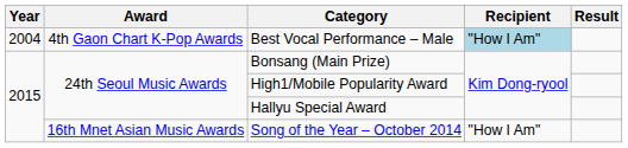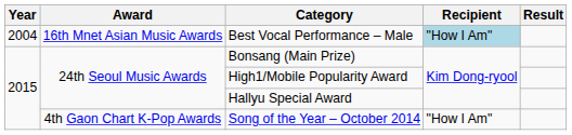Best Vocal Performance – Male | Award: 4th Gaon Chart K-Pop Awards -> 16th Mnet Asian Music Awards
Song of the Year – October 2014 | Award: 16th Mnet Asian Music Awards -> 4th Gaon Chart K-Pop Awards
